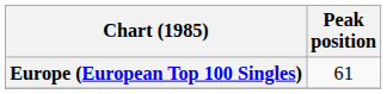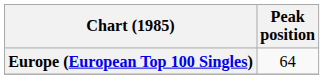Europe (European Top 100 Singles) | Peak position: 61 -> 64
